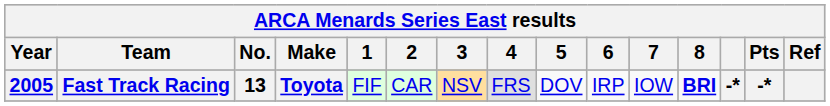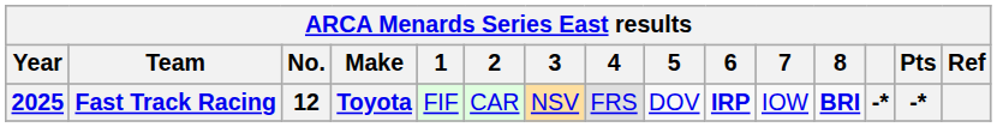Fast Track Racing | Year: 2005 -> 2025
Fast Track Racing | No.: 13 -> 12
Fast Track Racing | 6: normal -> bold
